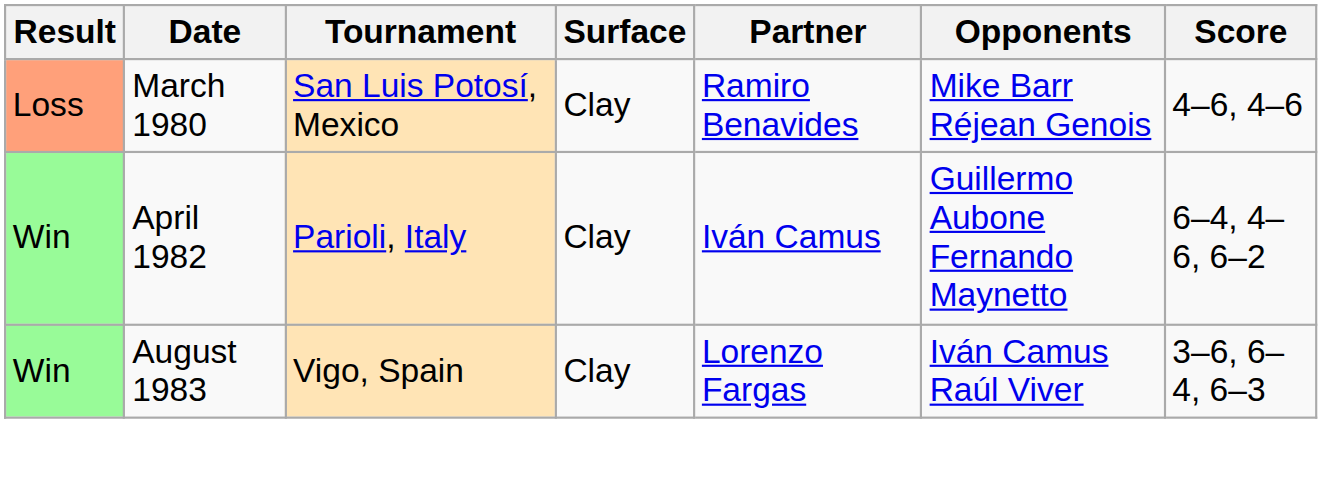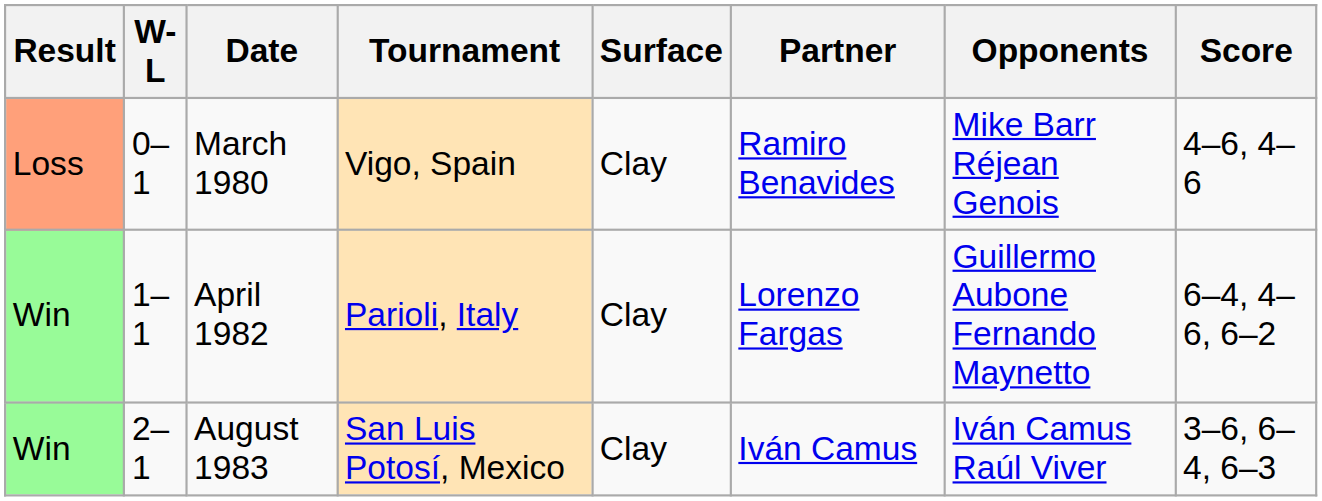+ column: W-L | 0–1 | 1–1 | 2–1
March 1980 | Tournament: San Luis Potosí, Mexico -> Vigo, Spain
April 1982 | Partner: Iván Camus -> Lorenzo Fargas
August 1983 | Tournament: Vigo, Spain -> San Luis Potosí, Mexico
August 1983 | Partner: Lorenzo Fargas -> Iván Camus
